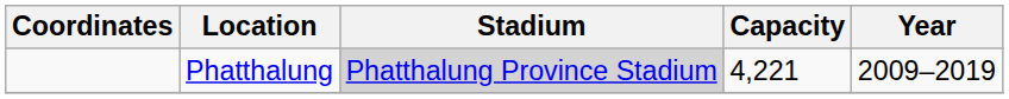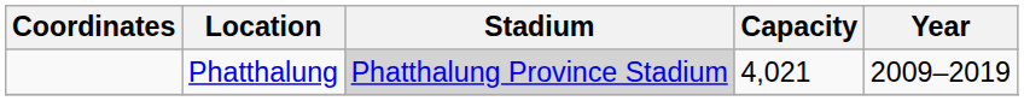Phatthalung | Capacity: 4,221 -> 4,021
